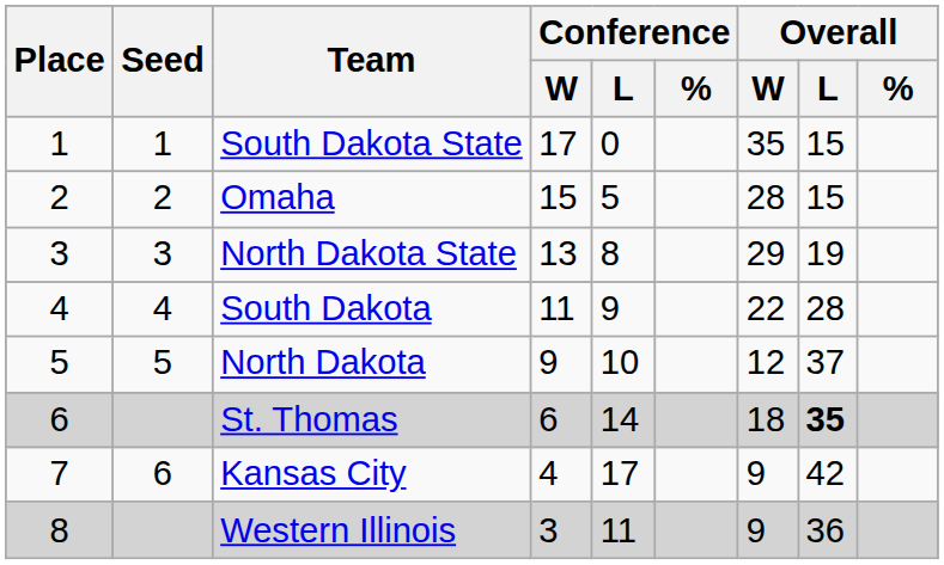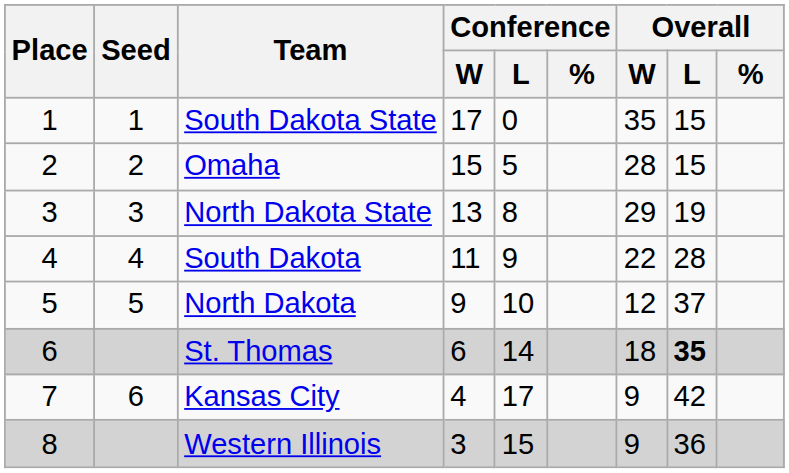Western Illinois | Conference / L: 11 -> 15
